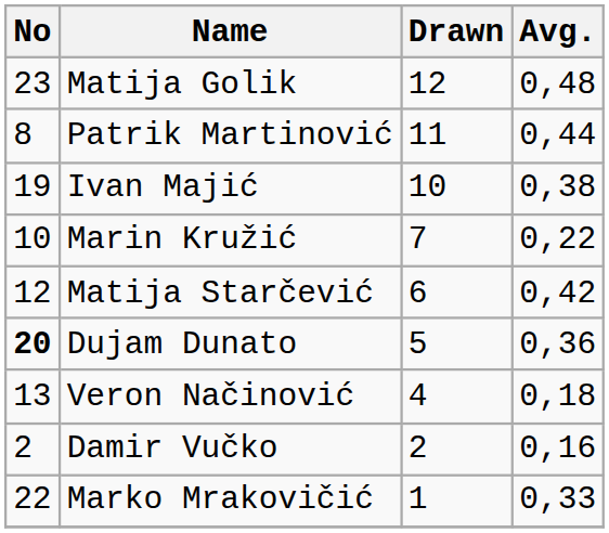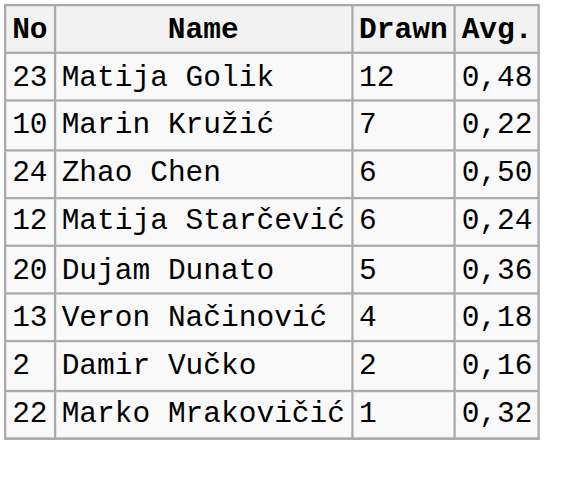- row: 8 | Patrik Martinović | 11 | 0,44
- row: 19 | Ivan Majić | 10 | 0,38
+ row: 24 | Zhao Chen | 6 | 0,50
Matija Starčević | Avg.: 0,42 -> 0,24
Dujam Dunato | No: bold -> normal
Marko Mrakovičić | Avg.: 0,33 -> 0,32
